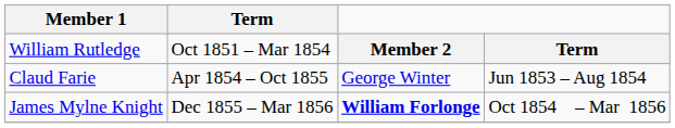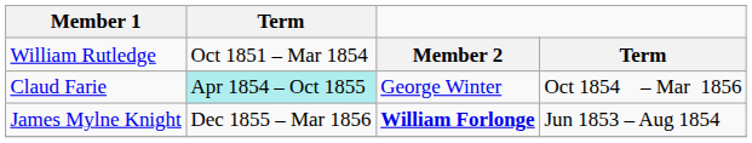Claud Farie | Term: no background -> paleturquoise background
Claud Farie | column 4: Jun 1853 – Aug 1854 -> Oct 1854 – Mar 1856
James Mylne Knight | column 4: Oct 1854 – Mar 1856 -> Jun 1853 – Aug 1854
